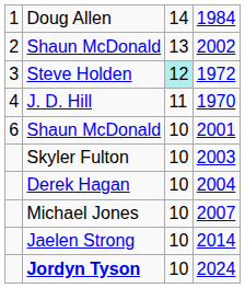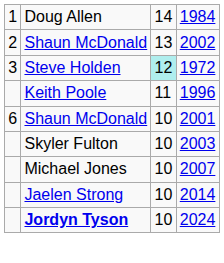- row: 4 | J. D. Hill | 11 | 1970
+ row: Keith Poole | 11 | 1996
- row: Derek Hagan | 10 | 2004
